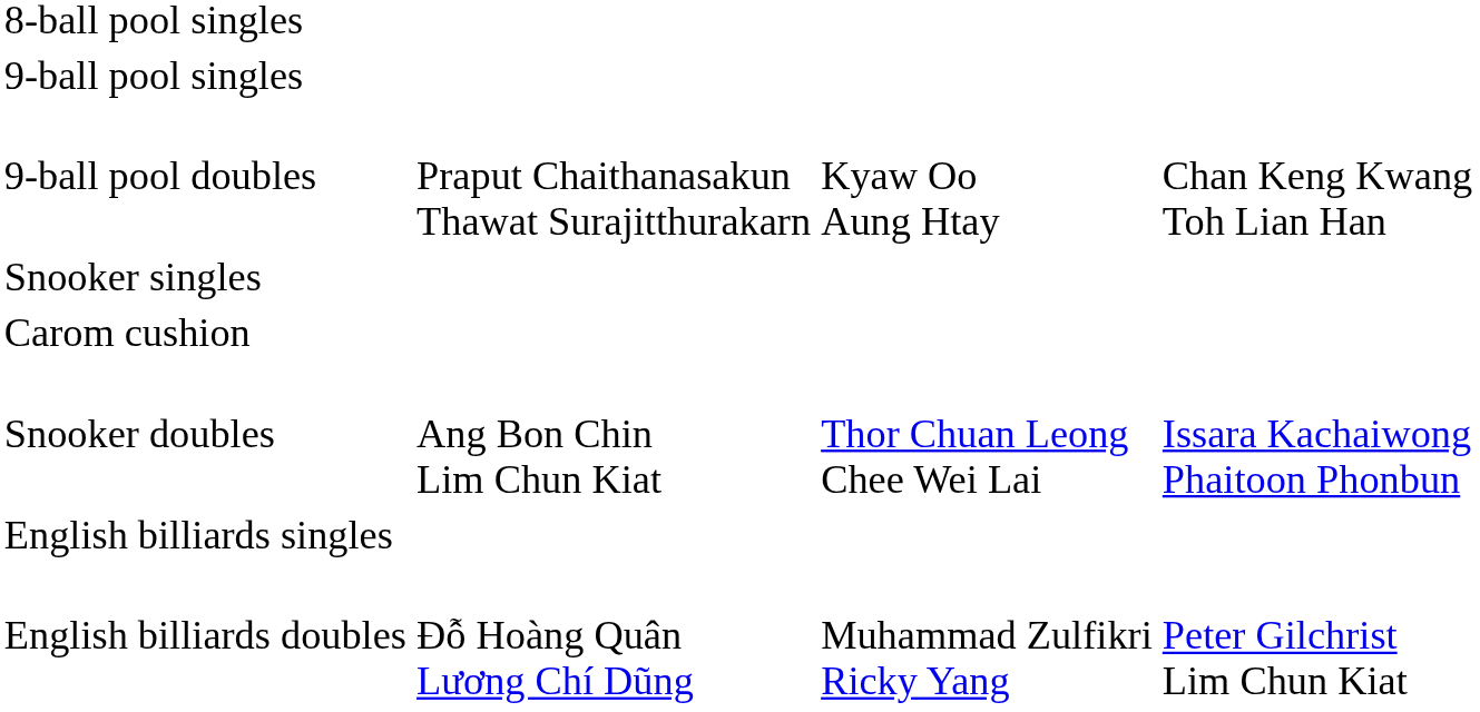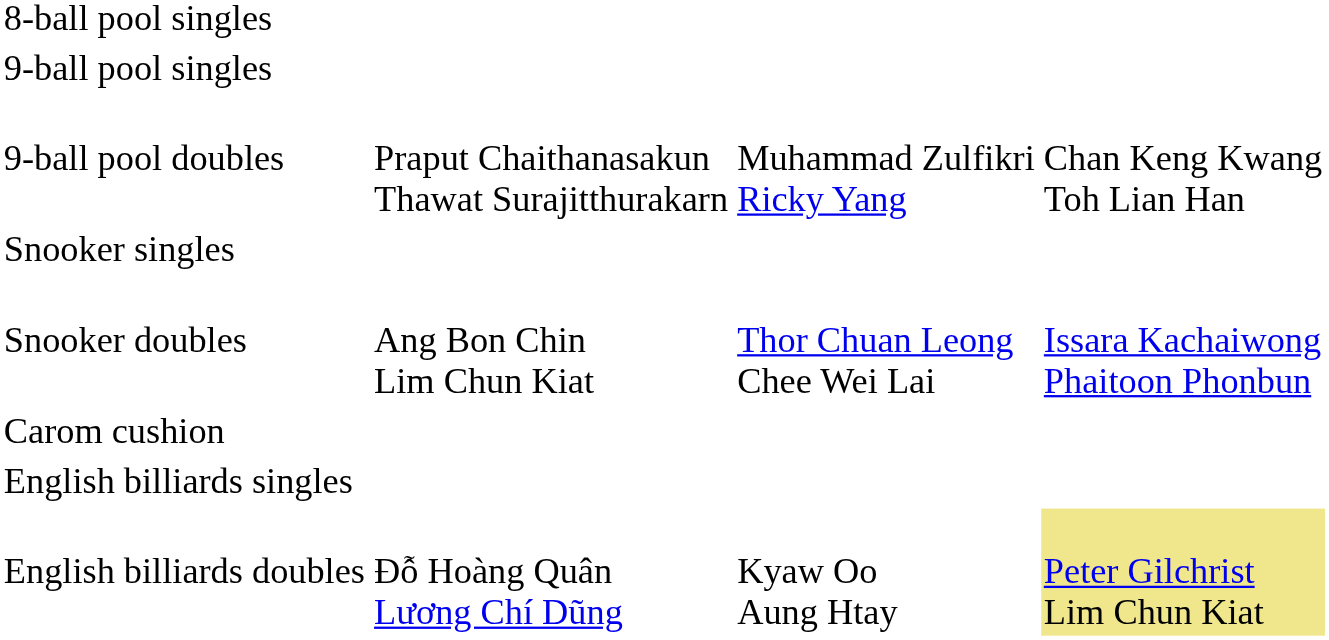9-ball pool doubles | column 3: Kyaw Oo Aung Htay -> Muhammad Zulfikri Ricky Yang
rows swapped: Snooker doubles <-> Carom cushion
English billiards doubles | column 3: Muhammad Zulfikri Ricky Yang -> Kyaw Oo Aung Htay
English billiards doubles | column 4: no background -> khaki background
